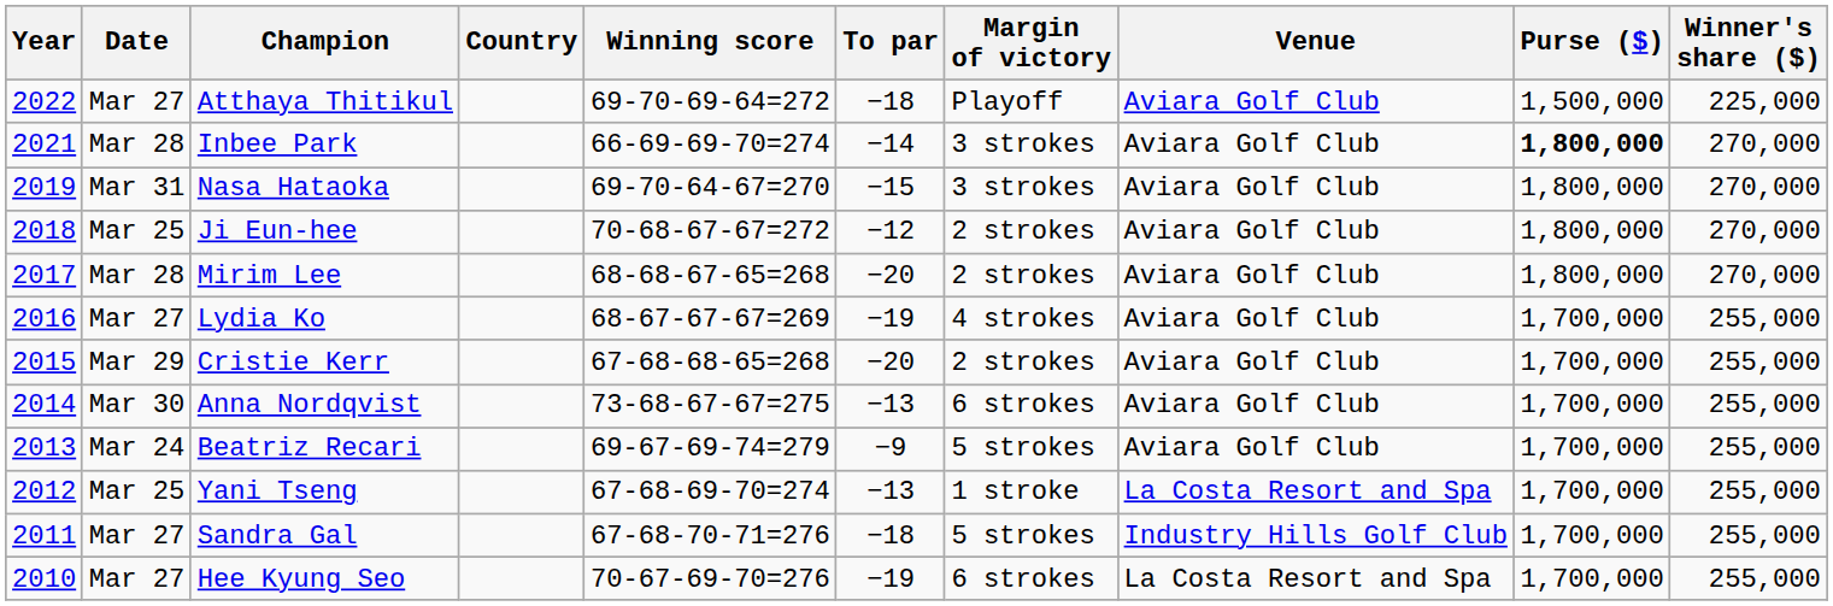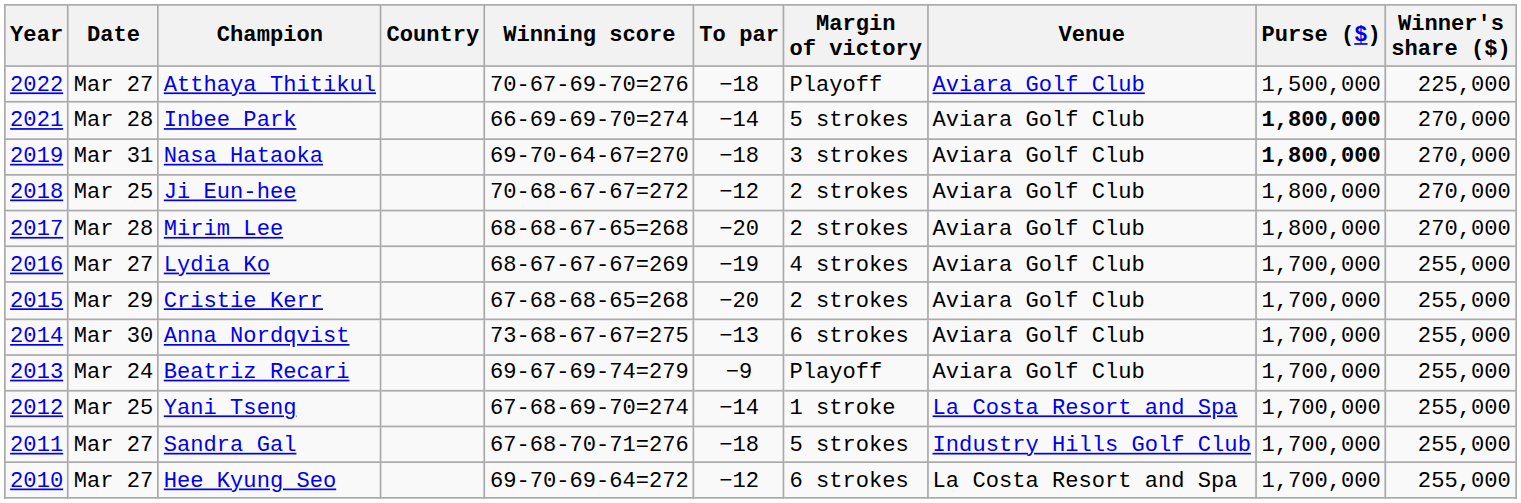Atthaya Thitikul | Winning score: 69-70-69-64=272 -> 70-67-69-70=276
Inbee Park | Margin of victory: 3 strokes -> 5 strokes
Nasa Hataoka | To par: −15 -> −18
Nasa Hataoka | Purse ($): normal -> bold
Beatriz Recari | Margin of victory: 5 strokes -> Playoff
Yani Tseng | To par: −13 -> −14
Hee Kyung Seo | Winning score: 70-67-69-70=276 -> 69-70-69-64=272
Hee Kyung Seo | To par: −19 -> −12
